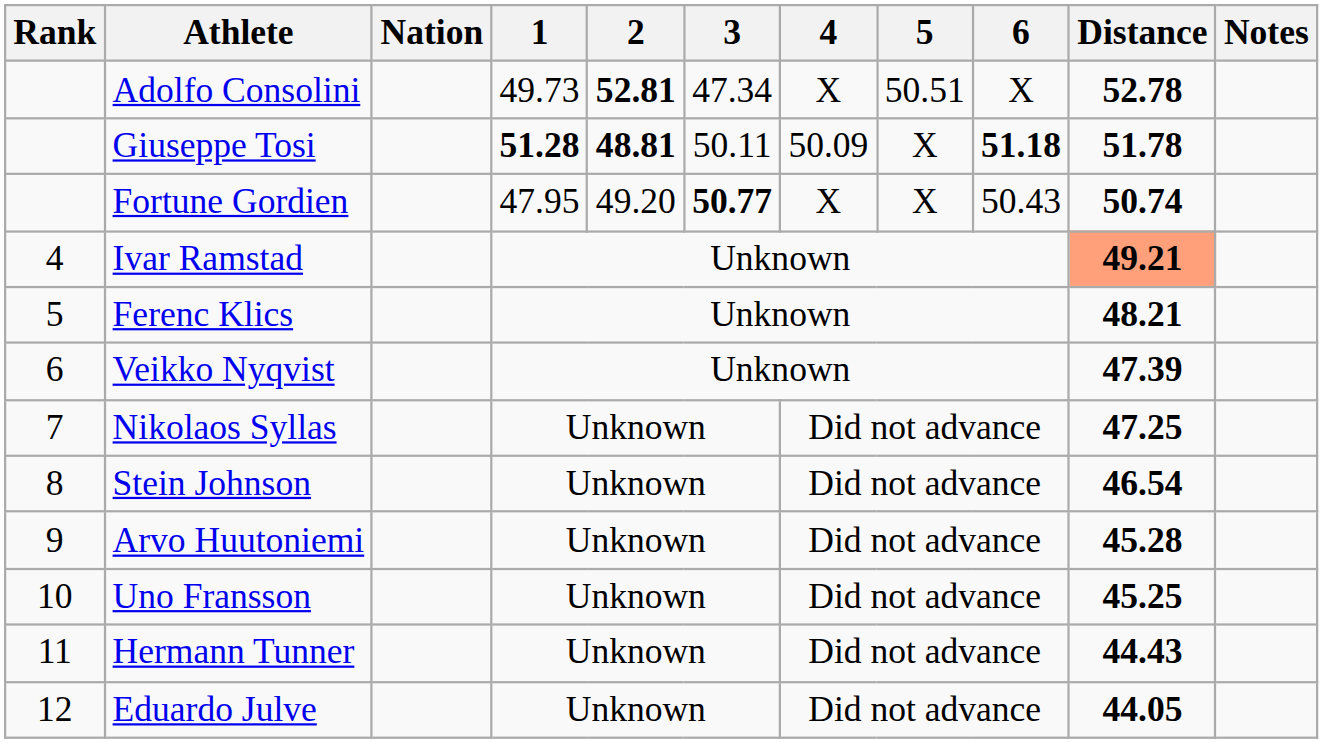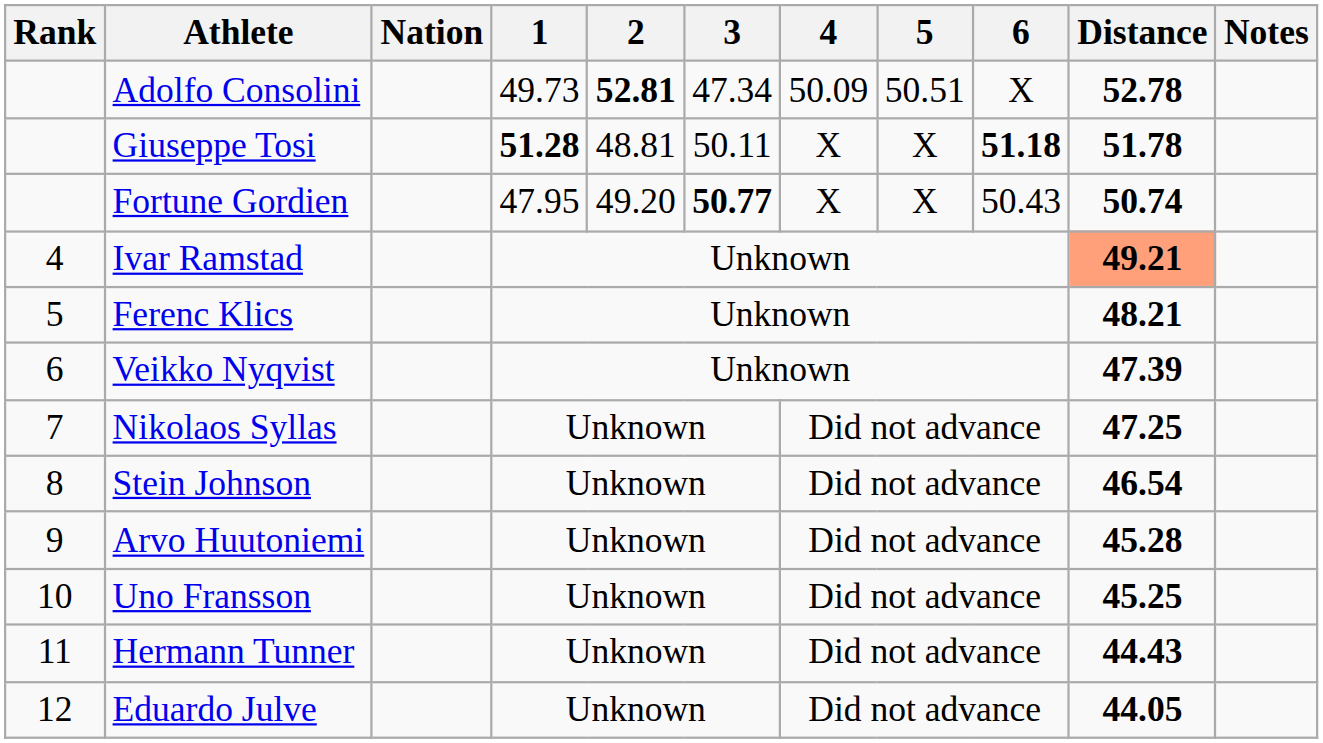Adolfo Consolini | 4: X -> 50.09
Giuseppe Tosi | 2: bold -> normal
Giuseppe Tosi | 4: 50.09 -> X
